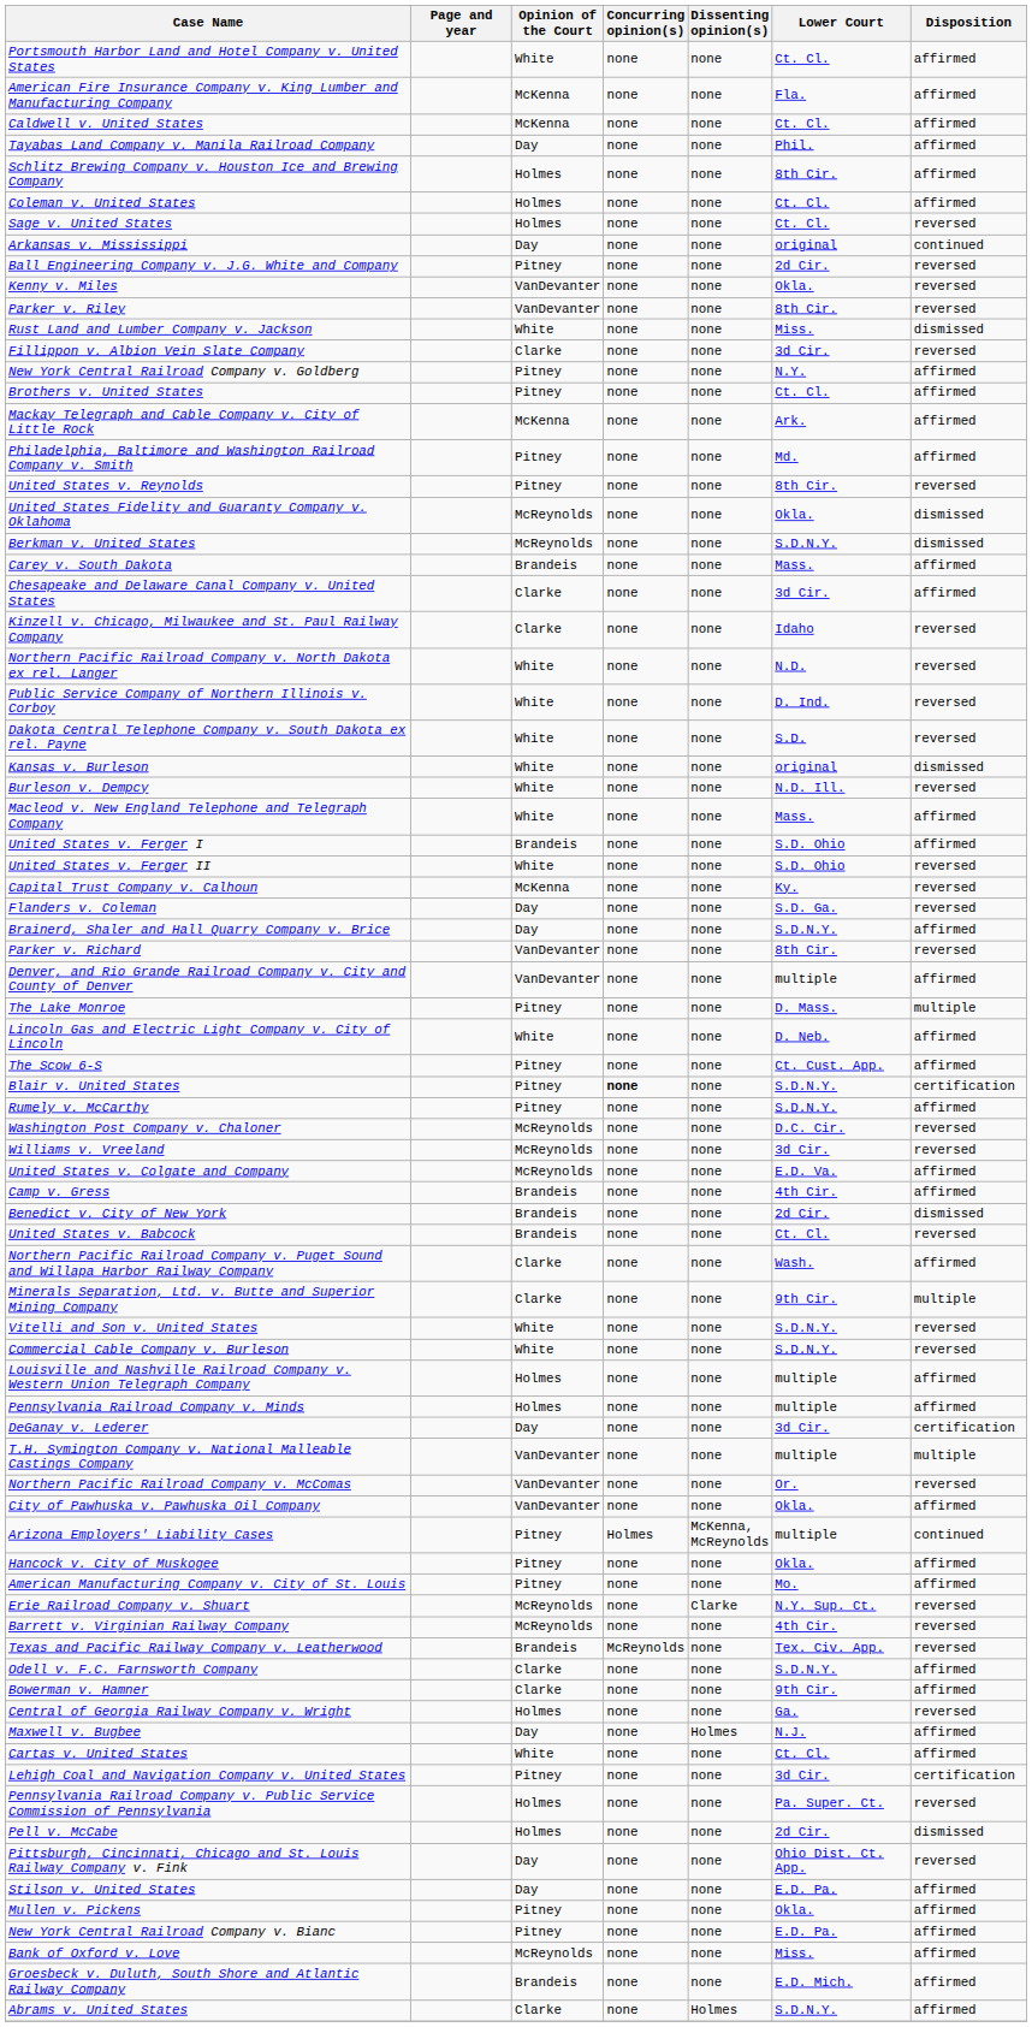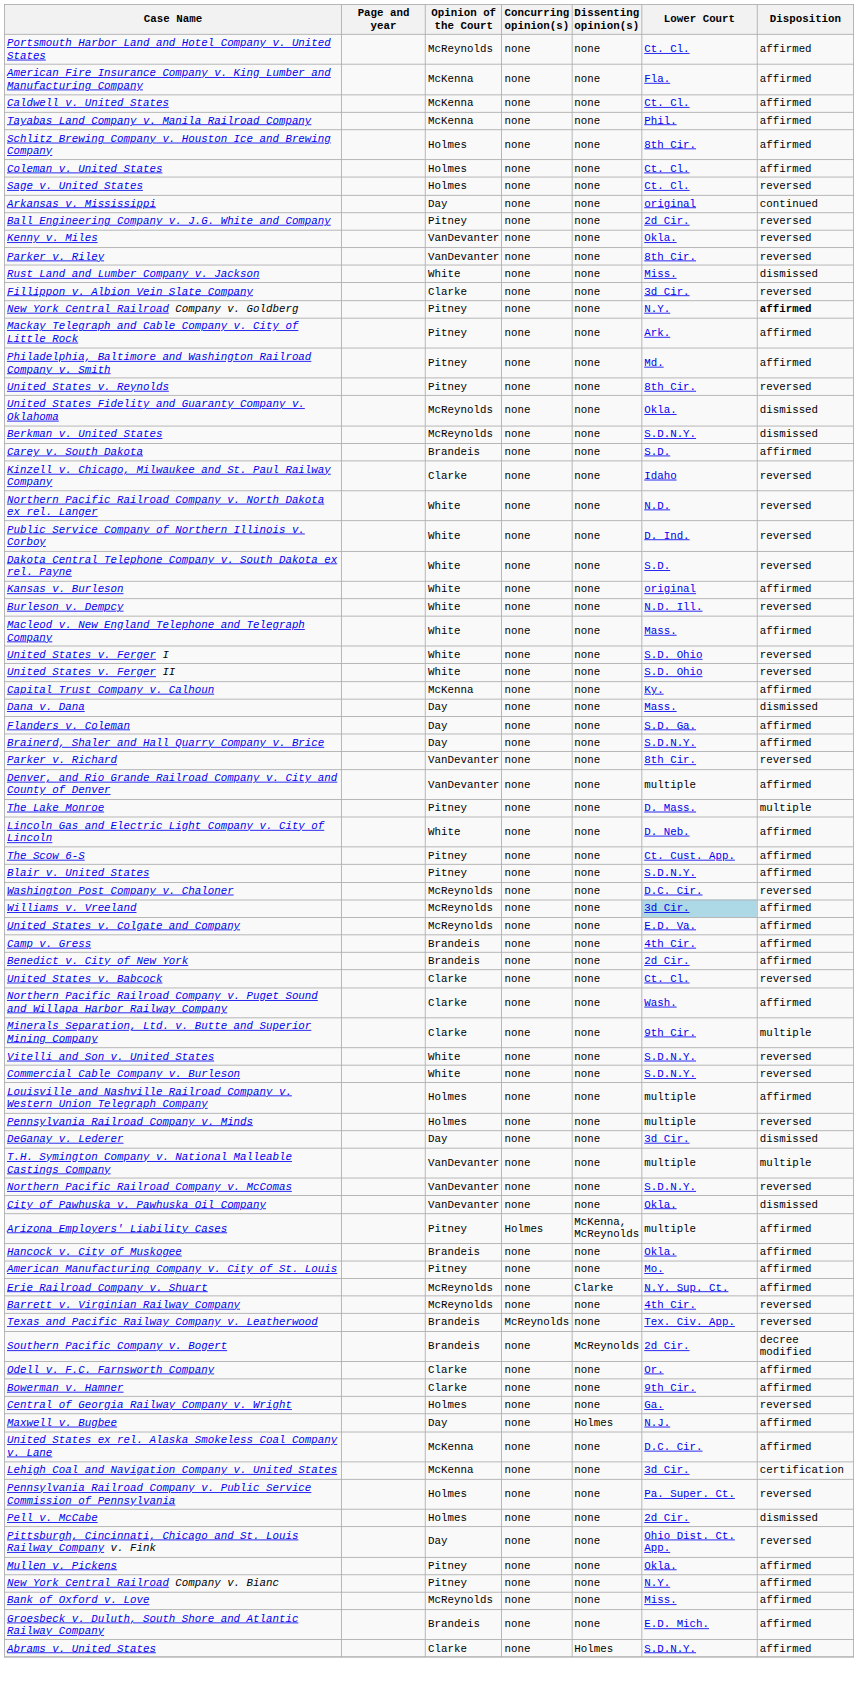Portsmouth Harbor Land and Hotel Company v. United States | Opinion of the Court: White -> McReynolds
Tayabas Land Company v. Manila Railroad Company | Opinion of the Court: Day -> McKenna
New York Central Railroad Company v. Goldberg | Disposition: normal -> bold
- row: Brothers v. United States | Pitney | none | none | Ct. Cl. | affirmed
Mackay Telegraph and Cable Company v. City of Little Rock | Opinion of the Court: McKenna -> Pitney
Carey v. South Dakota | Lower Court: Mass. -> S.D.
- row: Chesapeake and Delaware Canal Company v. United States | Clarke | none | none | 3d Cir. | affirmed
Kansas v. Burleson | Disposition: dismissed -> affirmed
United States v. Ferger I | Opinion of the Court: Brandeis -> White
United States v. Ferger I | Disposition: affirmed -> reversed
Capital Trust Company v. Calhoun | Disposition: reversed -> affirmed
+ row: Dana v. Dana | Day | none | none | Mass. | dismissed
Flanders v. Coleman | Disposition: reversed -> affirmed
Blair v. United States | Concurring opinion(s): bold -> normal
Blair v. United States | Disposition: certification -> affirmed
- row: Rumely v. McCarthy | Pitney | none | none | S.D.N.Y. | affirmed
Williams v. Vreeland | Lower Court: no background -> lightblue background
Williams v. Vreeland | Disposition: reversed -> affirmed
Benedict v. City of New York | Disposition: dismissed -> affirmed
United States v. Babcock | Opinion of the Court: Brandeis -> Clarke
Pennsylvania Railroad Company v. Minds | Disposition: affirmed -> reversed
DeGanay v. Lederer | Disposition: certification -> dismissed
Northern Pacific Railroad Company v. McComas | Lower Court: Or. -> S.D.N.Y.
City of Pawhuska v. Pawhuska Oil Company | Disposition: affirmed -> dismissed
Arizona Employers' Liability Cases | Disposition: continued -> affirmed
Hancock v. City of Muskogee | Opinion of the Court: Pitney -> Brandeis
Erie Railroad Company v. Shuart | Disposition: reversed -> affirmed
+ row: Southern Pacific Company v. Bogert | Brandeis | none | McReynolds | 2d Cir. | decree modified
Odell v. F.C. Farnsworth Company | Lower Court: S.D.N.Y. -> Or.
- row: Cartas v. United States | White | none | none | Ct. Cl. | affirmed
+ row: United States ex rel. Alaska Smokeless Coal Company v. Lane | McKenna | none | none | D.C. Cir. | affirmed
Lehigh Coal and Navigation Company v. United States | Opinion of the Court: Pitney -> McKenna
- row: Stilson v. United States | Day | none | none | E.D. Pa. | affirmed
New York Central Railroad Company v. Bianc | Lower Court: E.D. Pa. -> N.Y.
